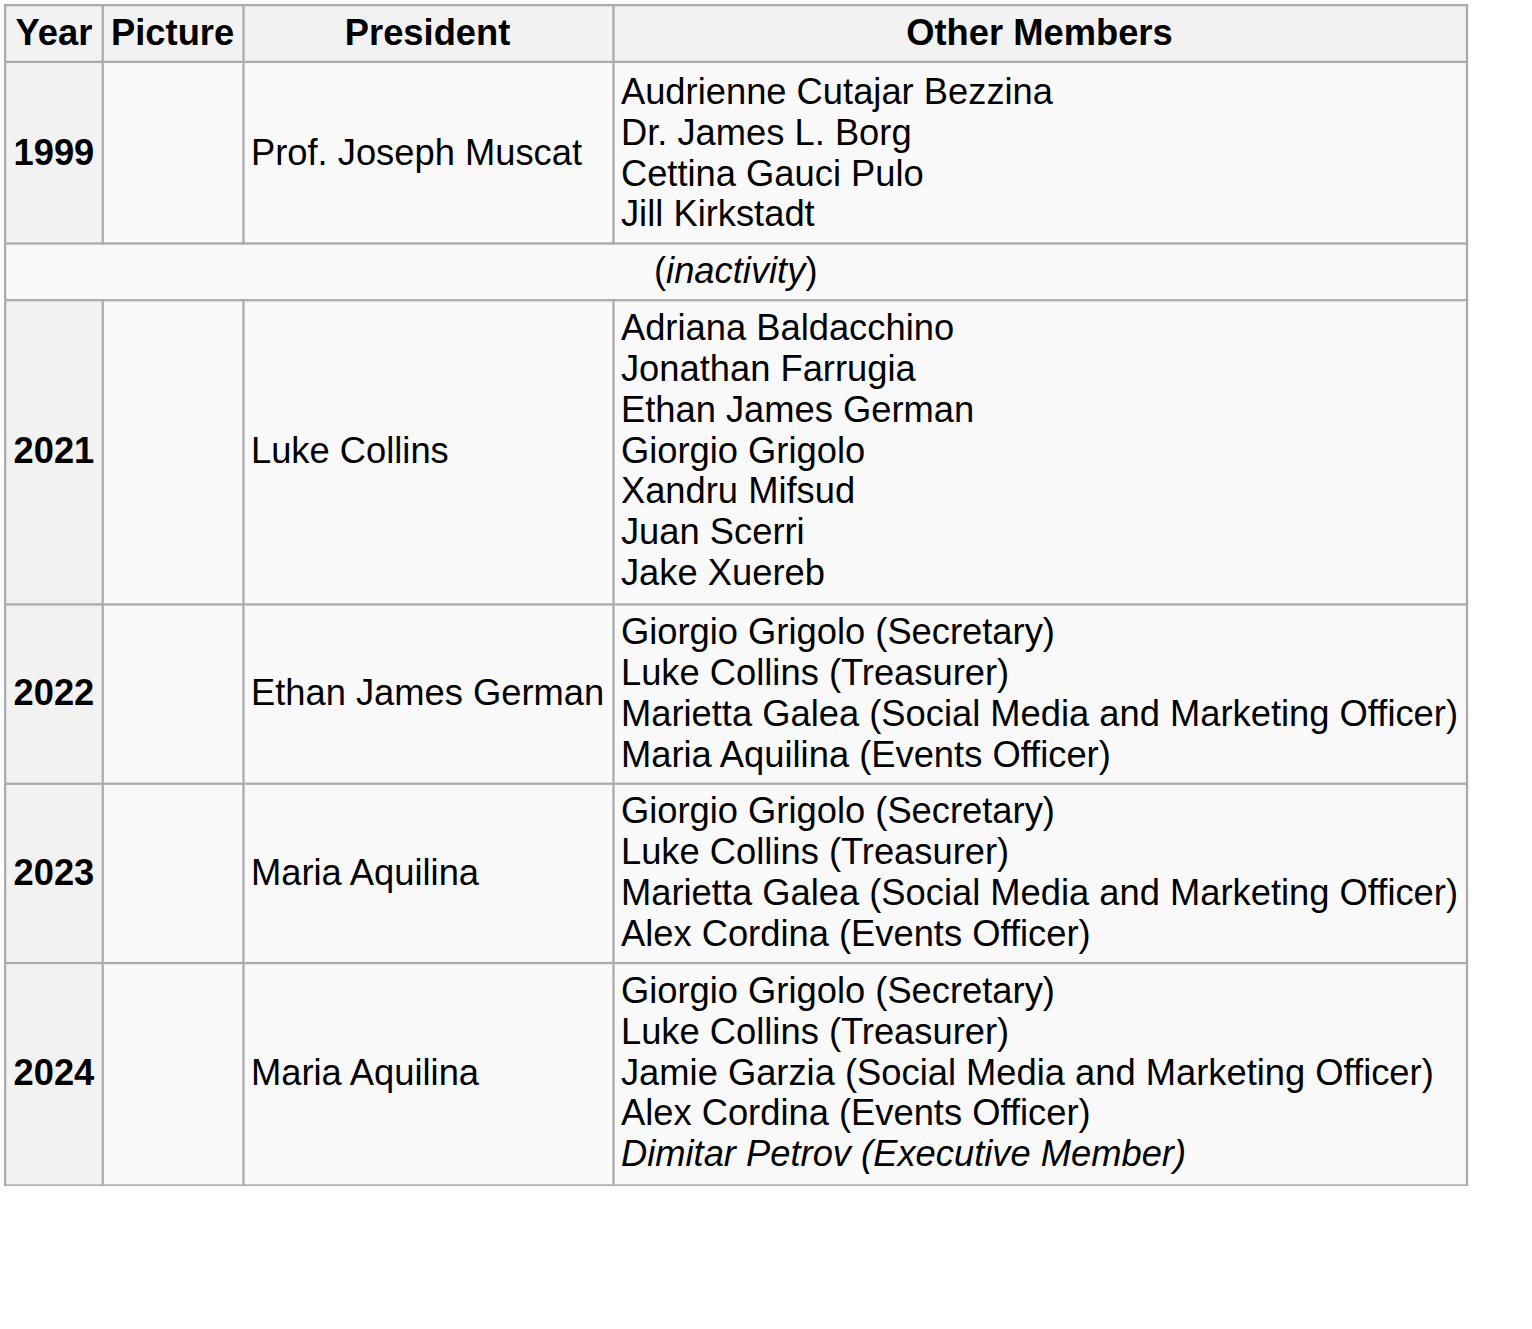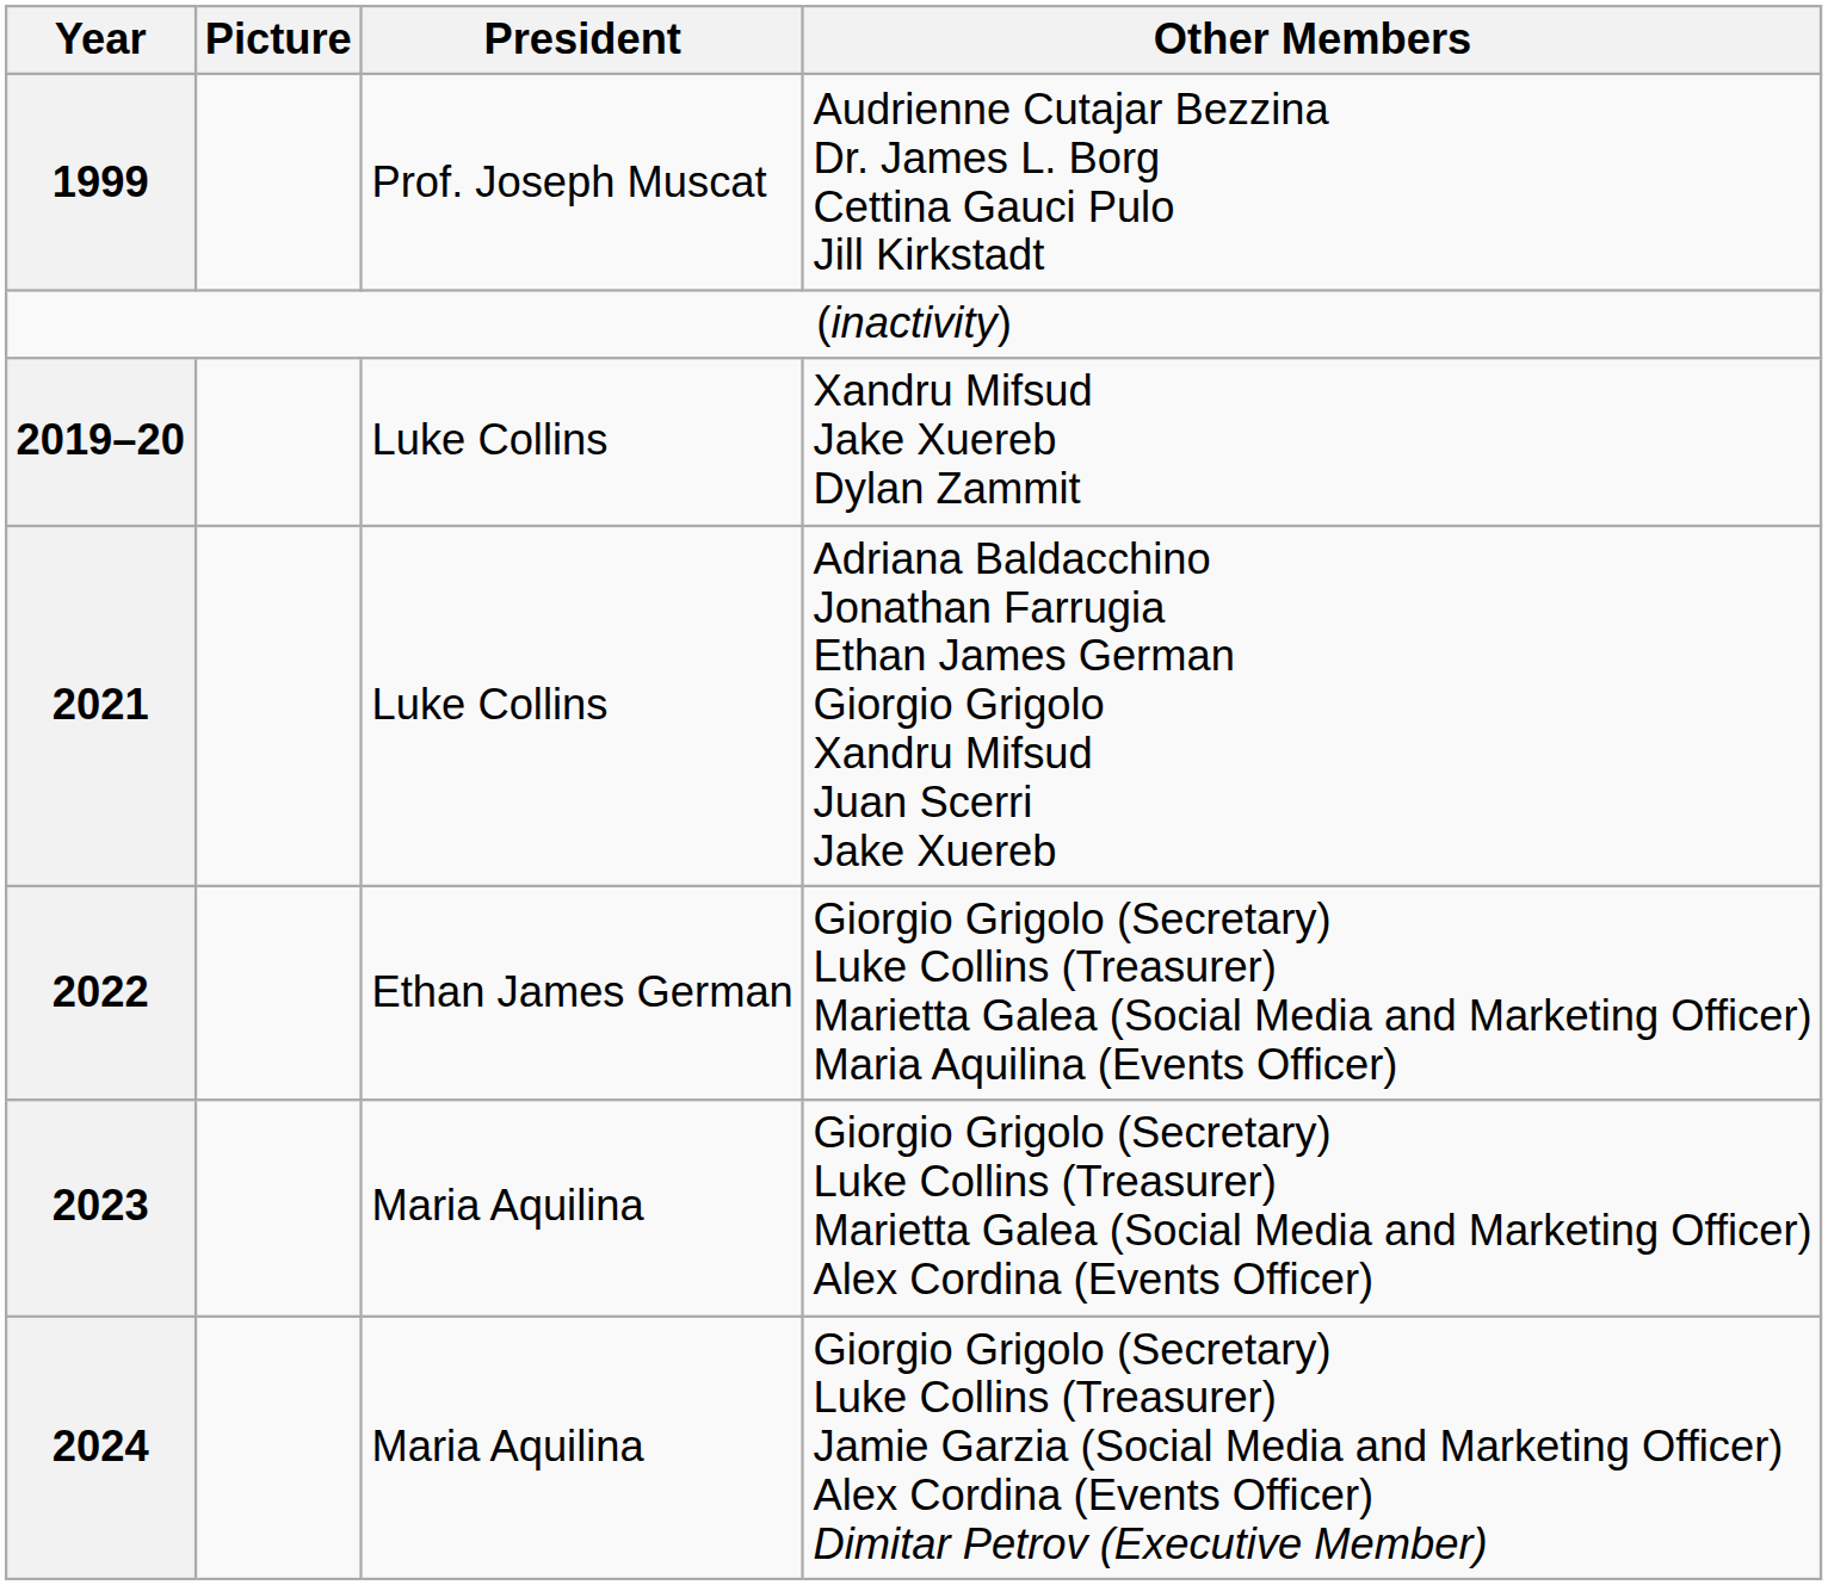+ row: 2019–20 | Luke Collins | Xandru Mifsud Jake Xuereb Dylan Zammit
